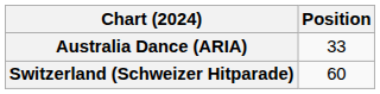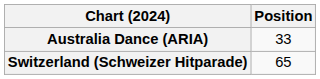Switzerland (Schweizer Hitparade) | Position: 60 -> 65
